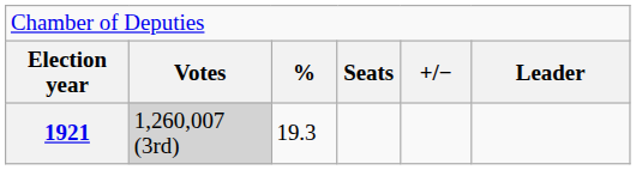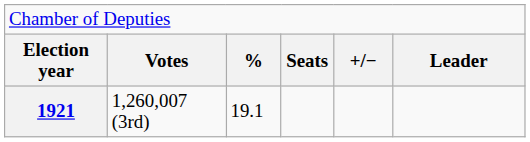1921 | column 2: lightgrey background -> no background
1921 | column 3: 19.3 -> 19.1
